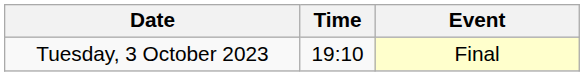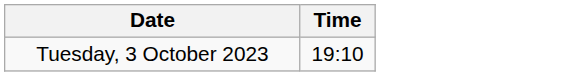- column: Event | Final
